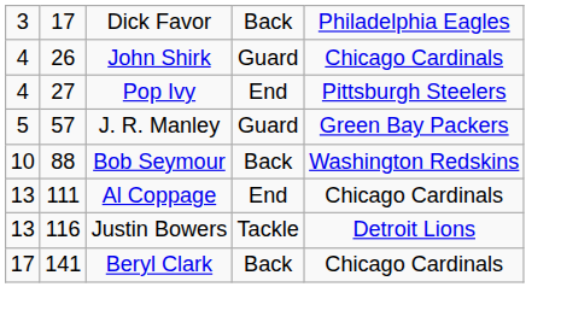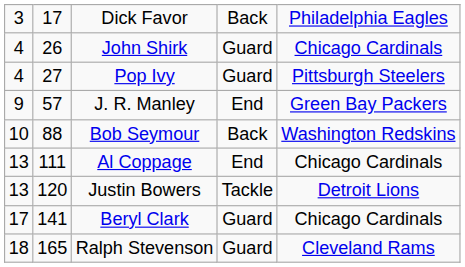Pop Ivy | column 4: End -> Guard
J. R. Manley | column 1: 5 -> 9
J. R. Manley | column 4: Guard -> End
Justin Bowers | column 2: 116 -> 120
Beryl Clark | column 4: Back -> Guard
+ row: 18 | 165 | Ralph Stevenson | Guard | Cleveland Rams
